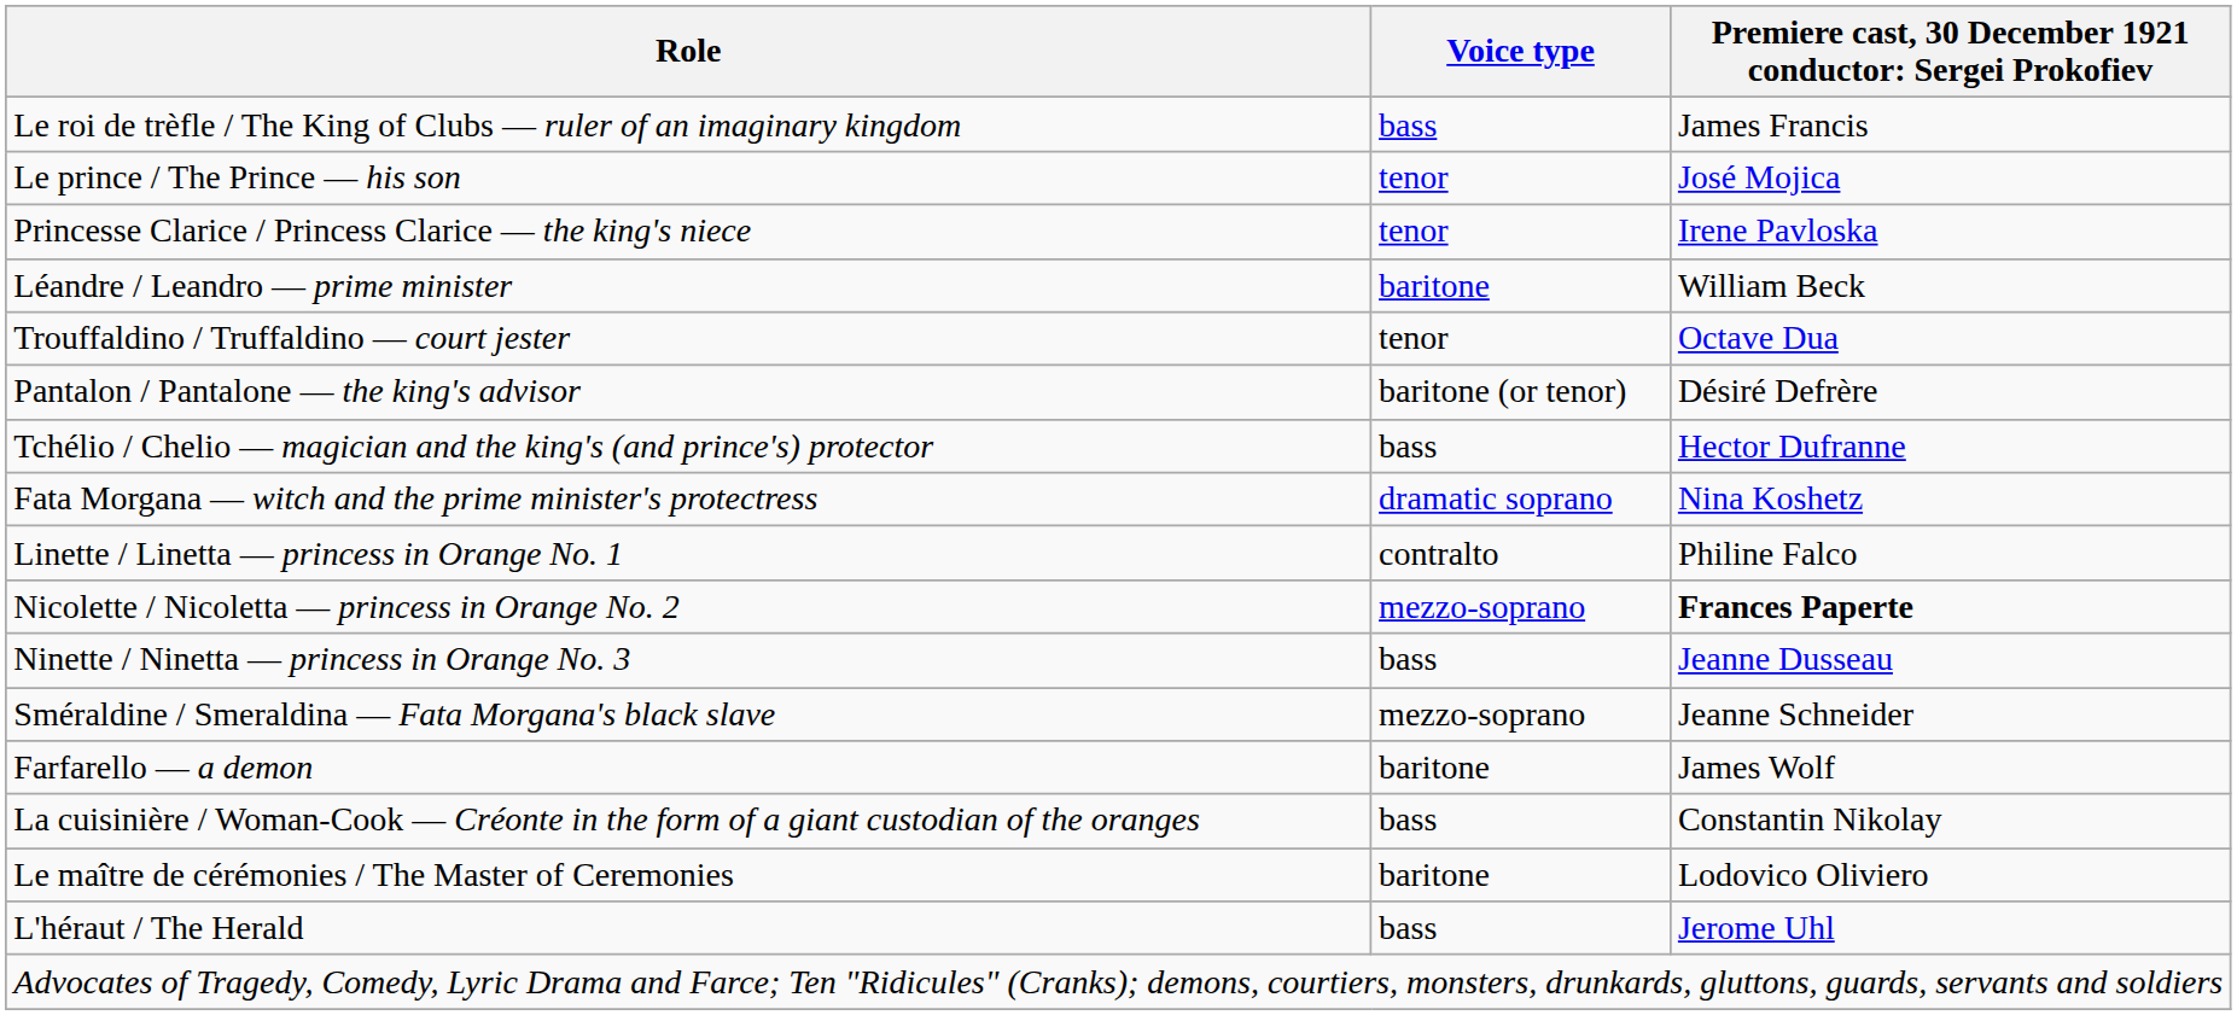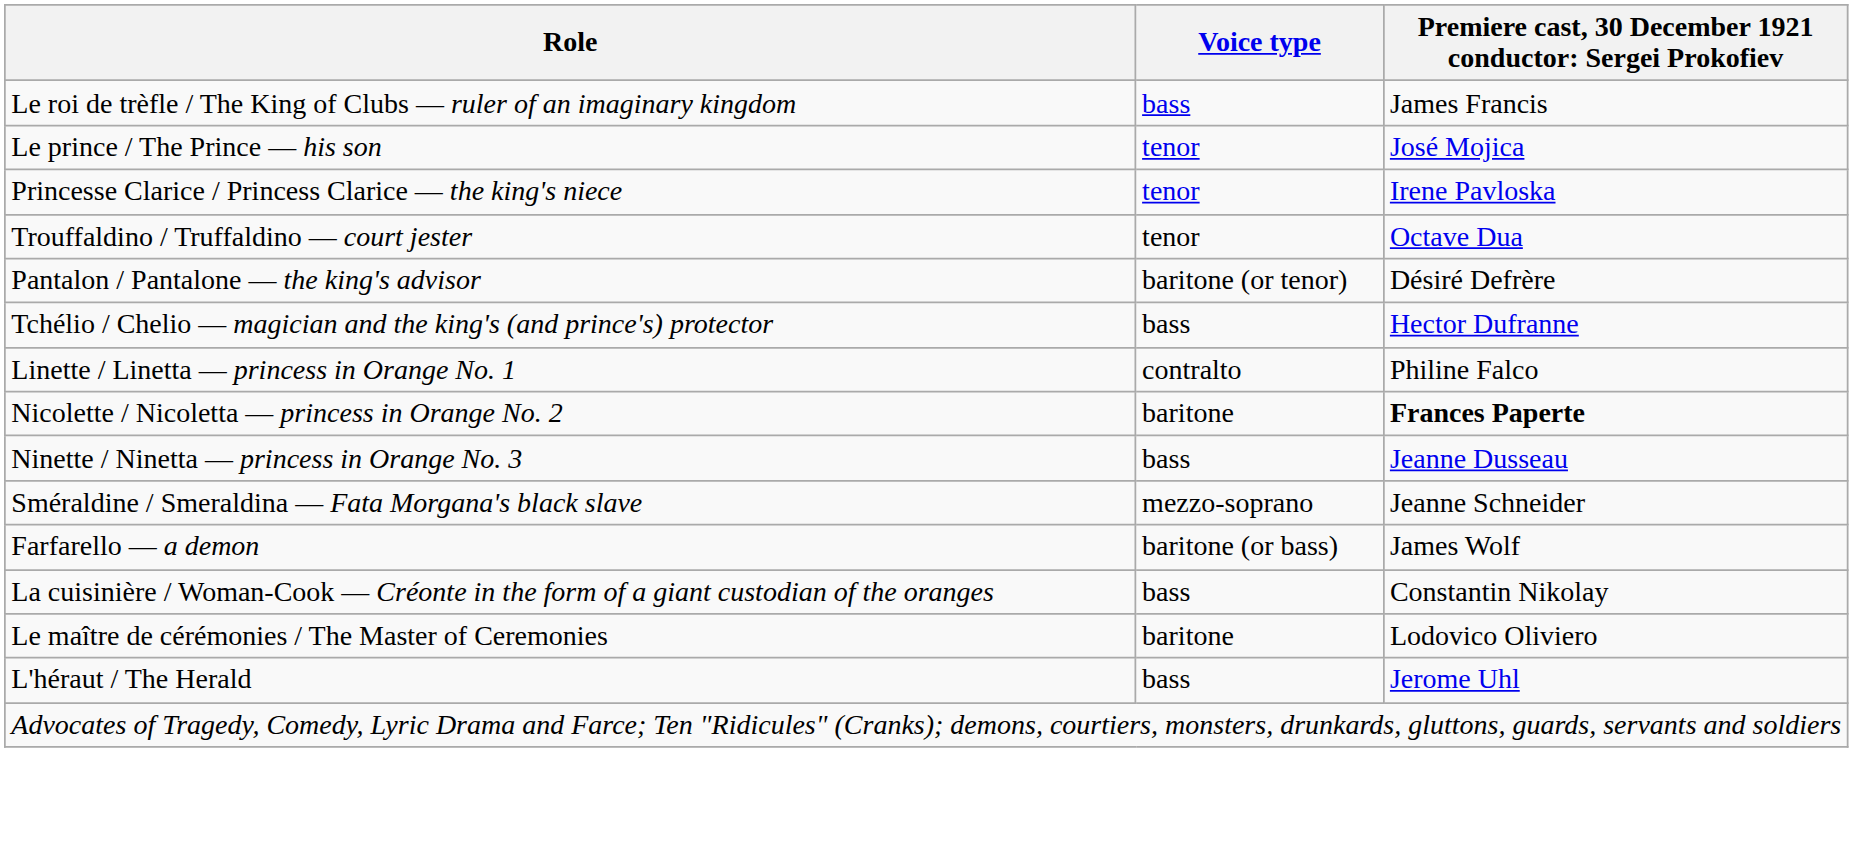- row: Léandre / Leandro — prime minister | baritone | William Beck
- row: Fata Morgana — witch and the prime minister's protectress | dramatic soprano | Nina Koshetz
Nicolette / Nicoletta — princess in Orange No. 2 | Voice type: mezzo-soprano -> baritone
Farfarello — a demon | Voice type: baritone -> baritone (or bass)
